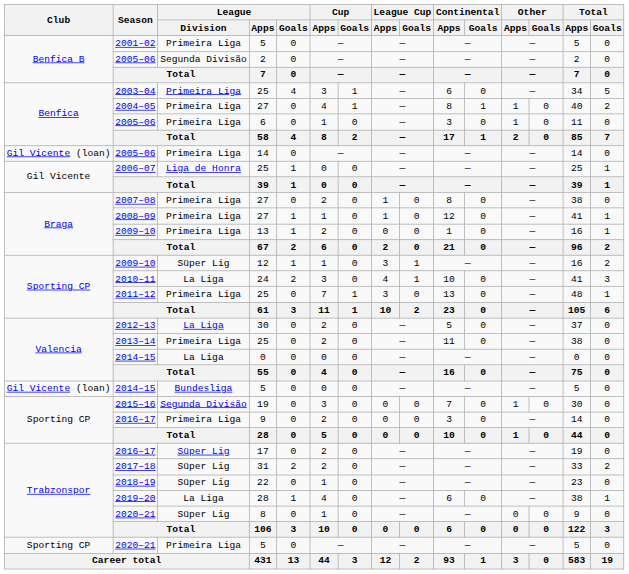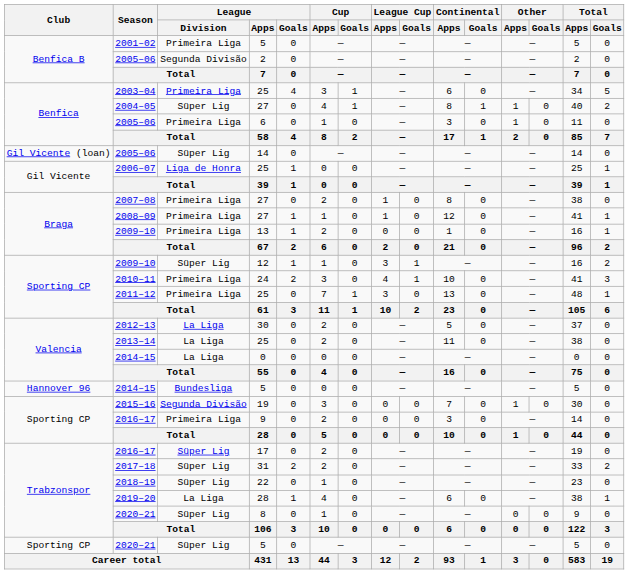2004–05 | League / Division: Primeira Liga -> Süper Lig
2005–06 / 14 | League / Division: Primeira Liga -> Süper Lig
2010–11 | League / Division: La Liga -> Primeira Liga
2013–14 | League / Division: Primeira Liga -> La Liga
2014–15 / 5 | Club: Gil Vicente (loan) -> Hannover 96
2020–21 / 5 | League / Division: Primeira Liga -> Süper Lig
